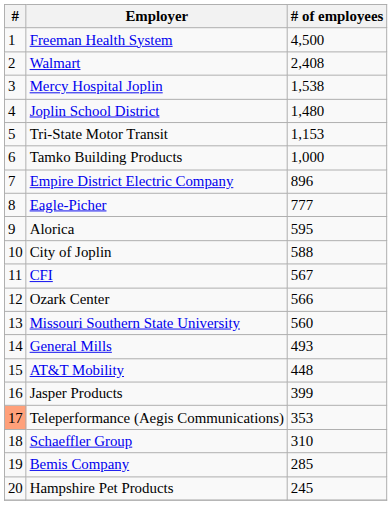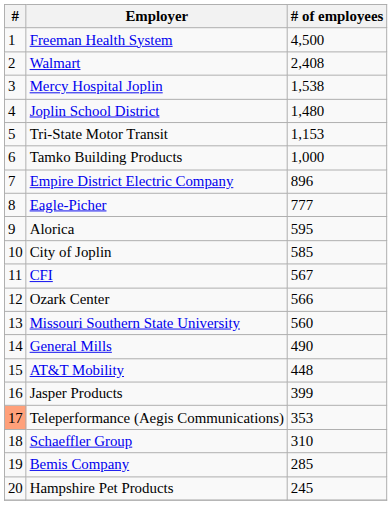City of Joplin | # of employees: 588 -> 585
General Mills | # of employees: 493 -> 490
